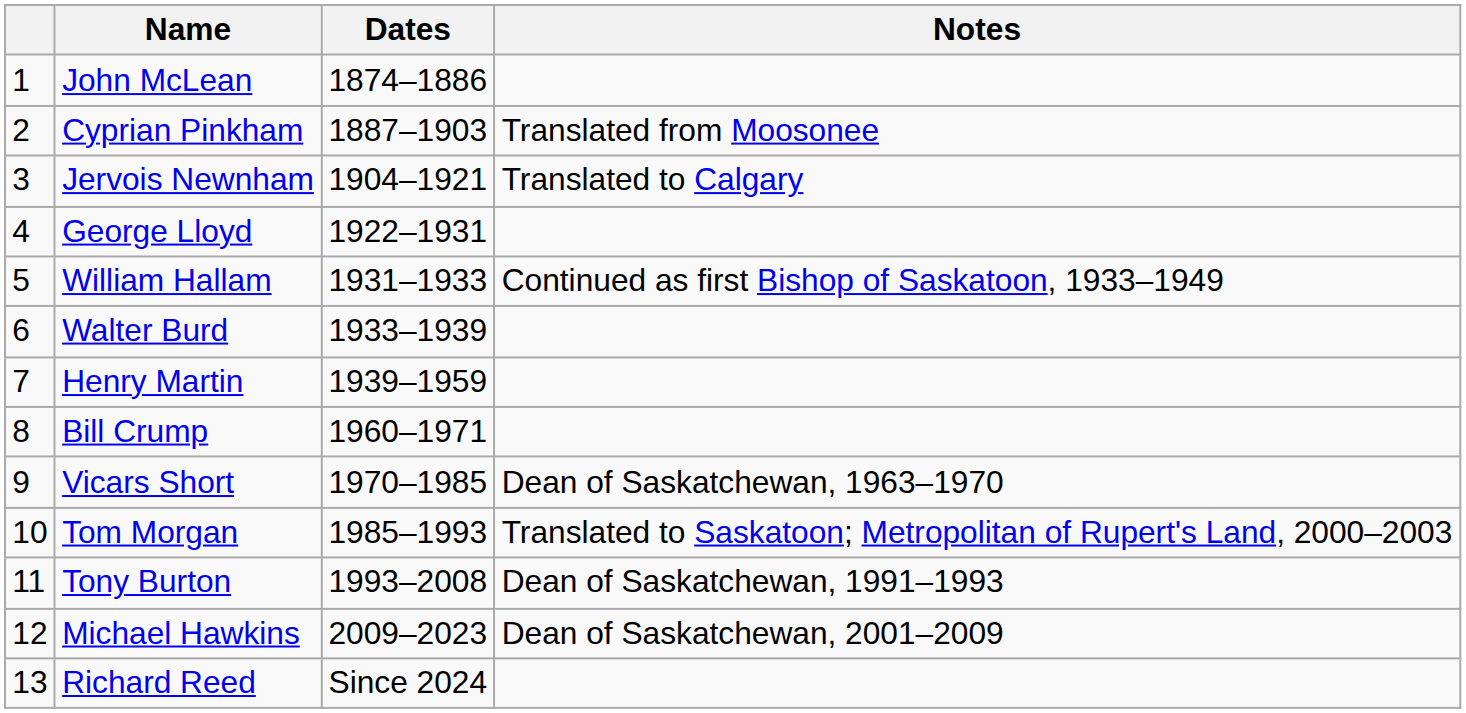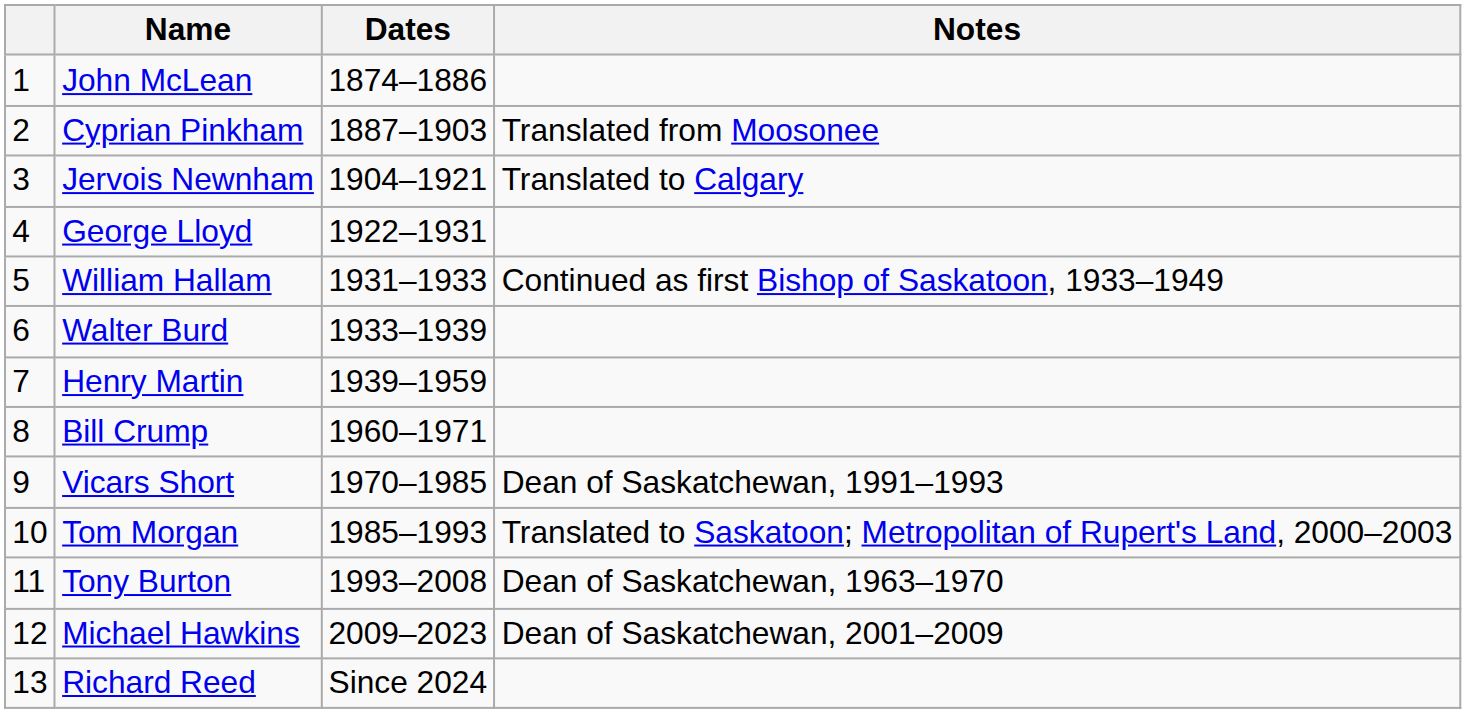Vicars Short | Notes: Dean of Saskatchewan, 1963–1970 -> Dean of Saskatchewan, 1991–1993
Tony Burton | Notes: Dean of Saskatchewan, 1991–1993 -> Dean of Saskatchewan, 1963–1970
